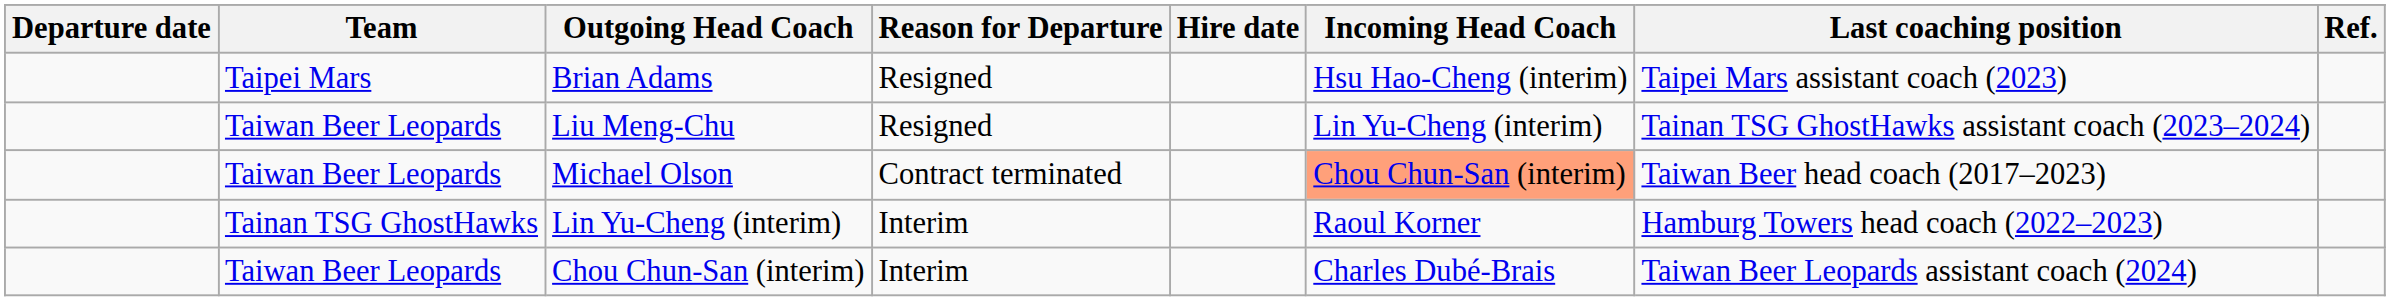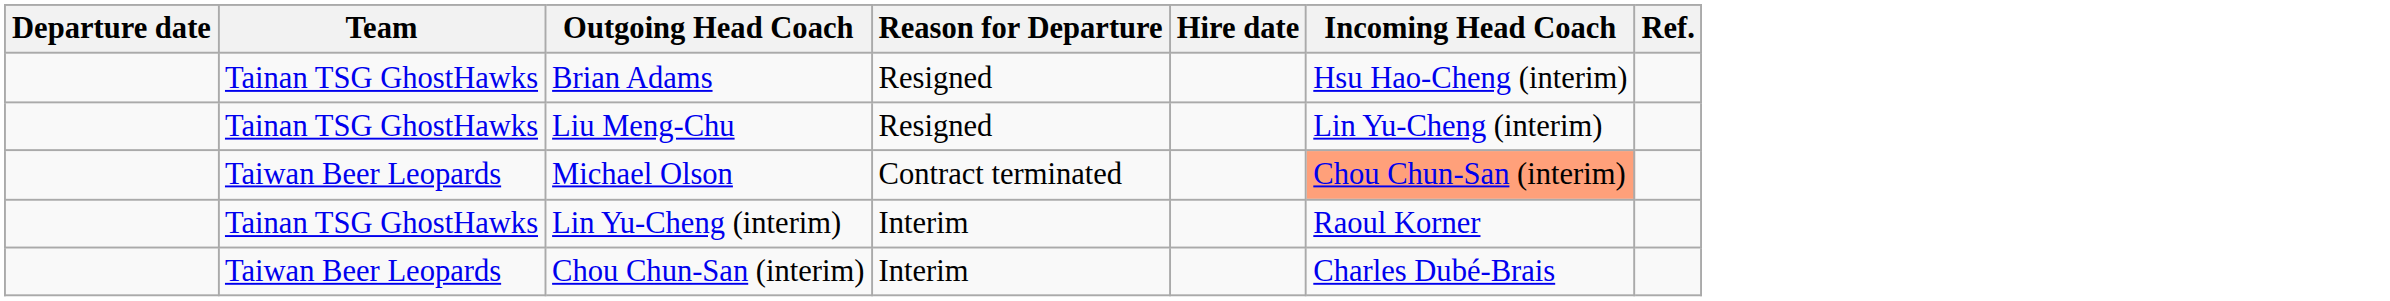- column: Last coaching position | Taipei Mars assistant coach (2023) | Tainan TSG GhostHawks assistant coach (2023–2024) | Taiwan Beer head coach (2017–2023) | Hamburg Towers head coach (2022–2023) | Taiwan Beer Leopards assistant coach (2024)
Brian Adams | Team: Taipei Mars -> Tainan TSG GhostHawks
Liu Meng-Chu | Team: Taiwan Beer Leopards -> Tainan TSG GhostHawks
